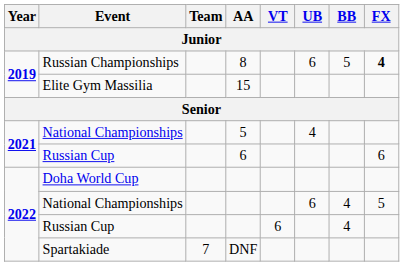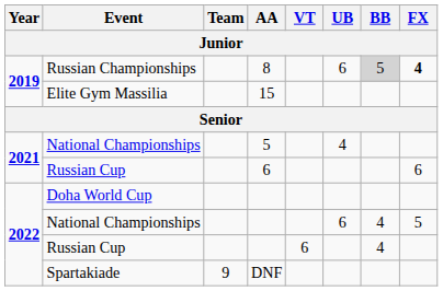Russian Championships | BB: no background -> lightgrey background
Spartakiade | Team: 7 -> 9
